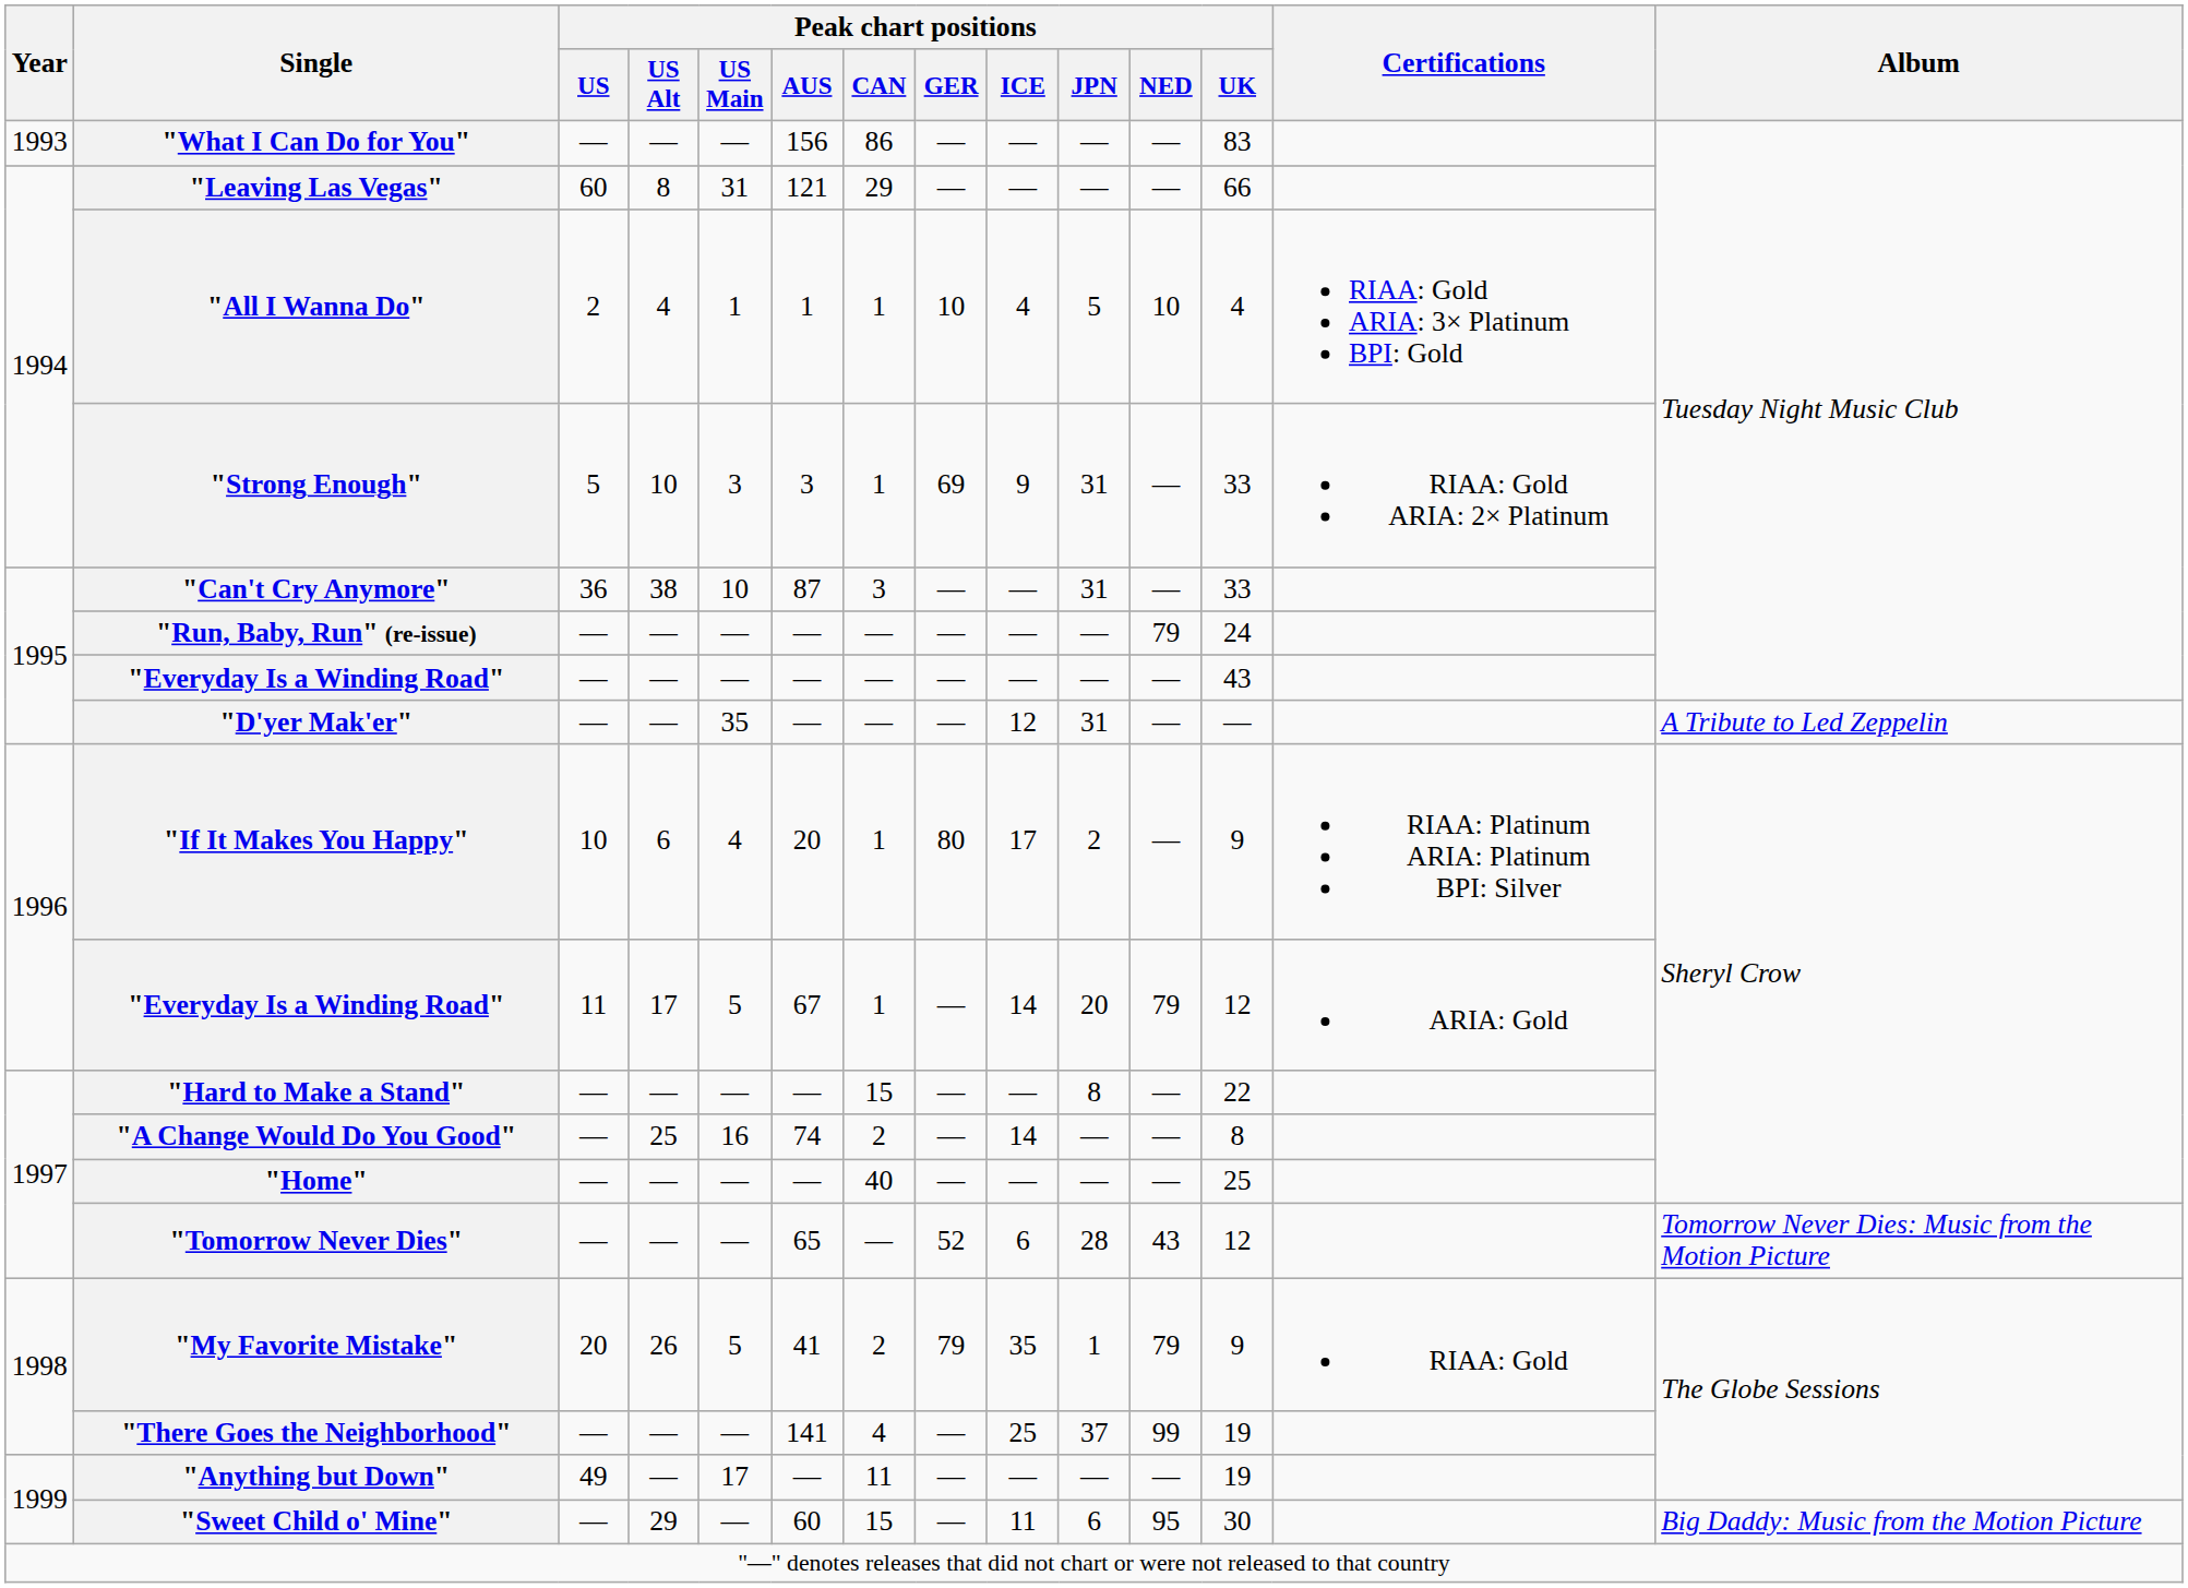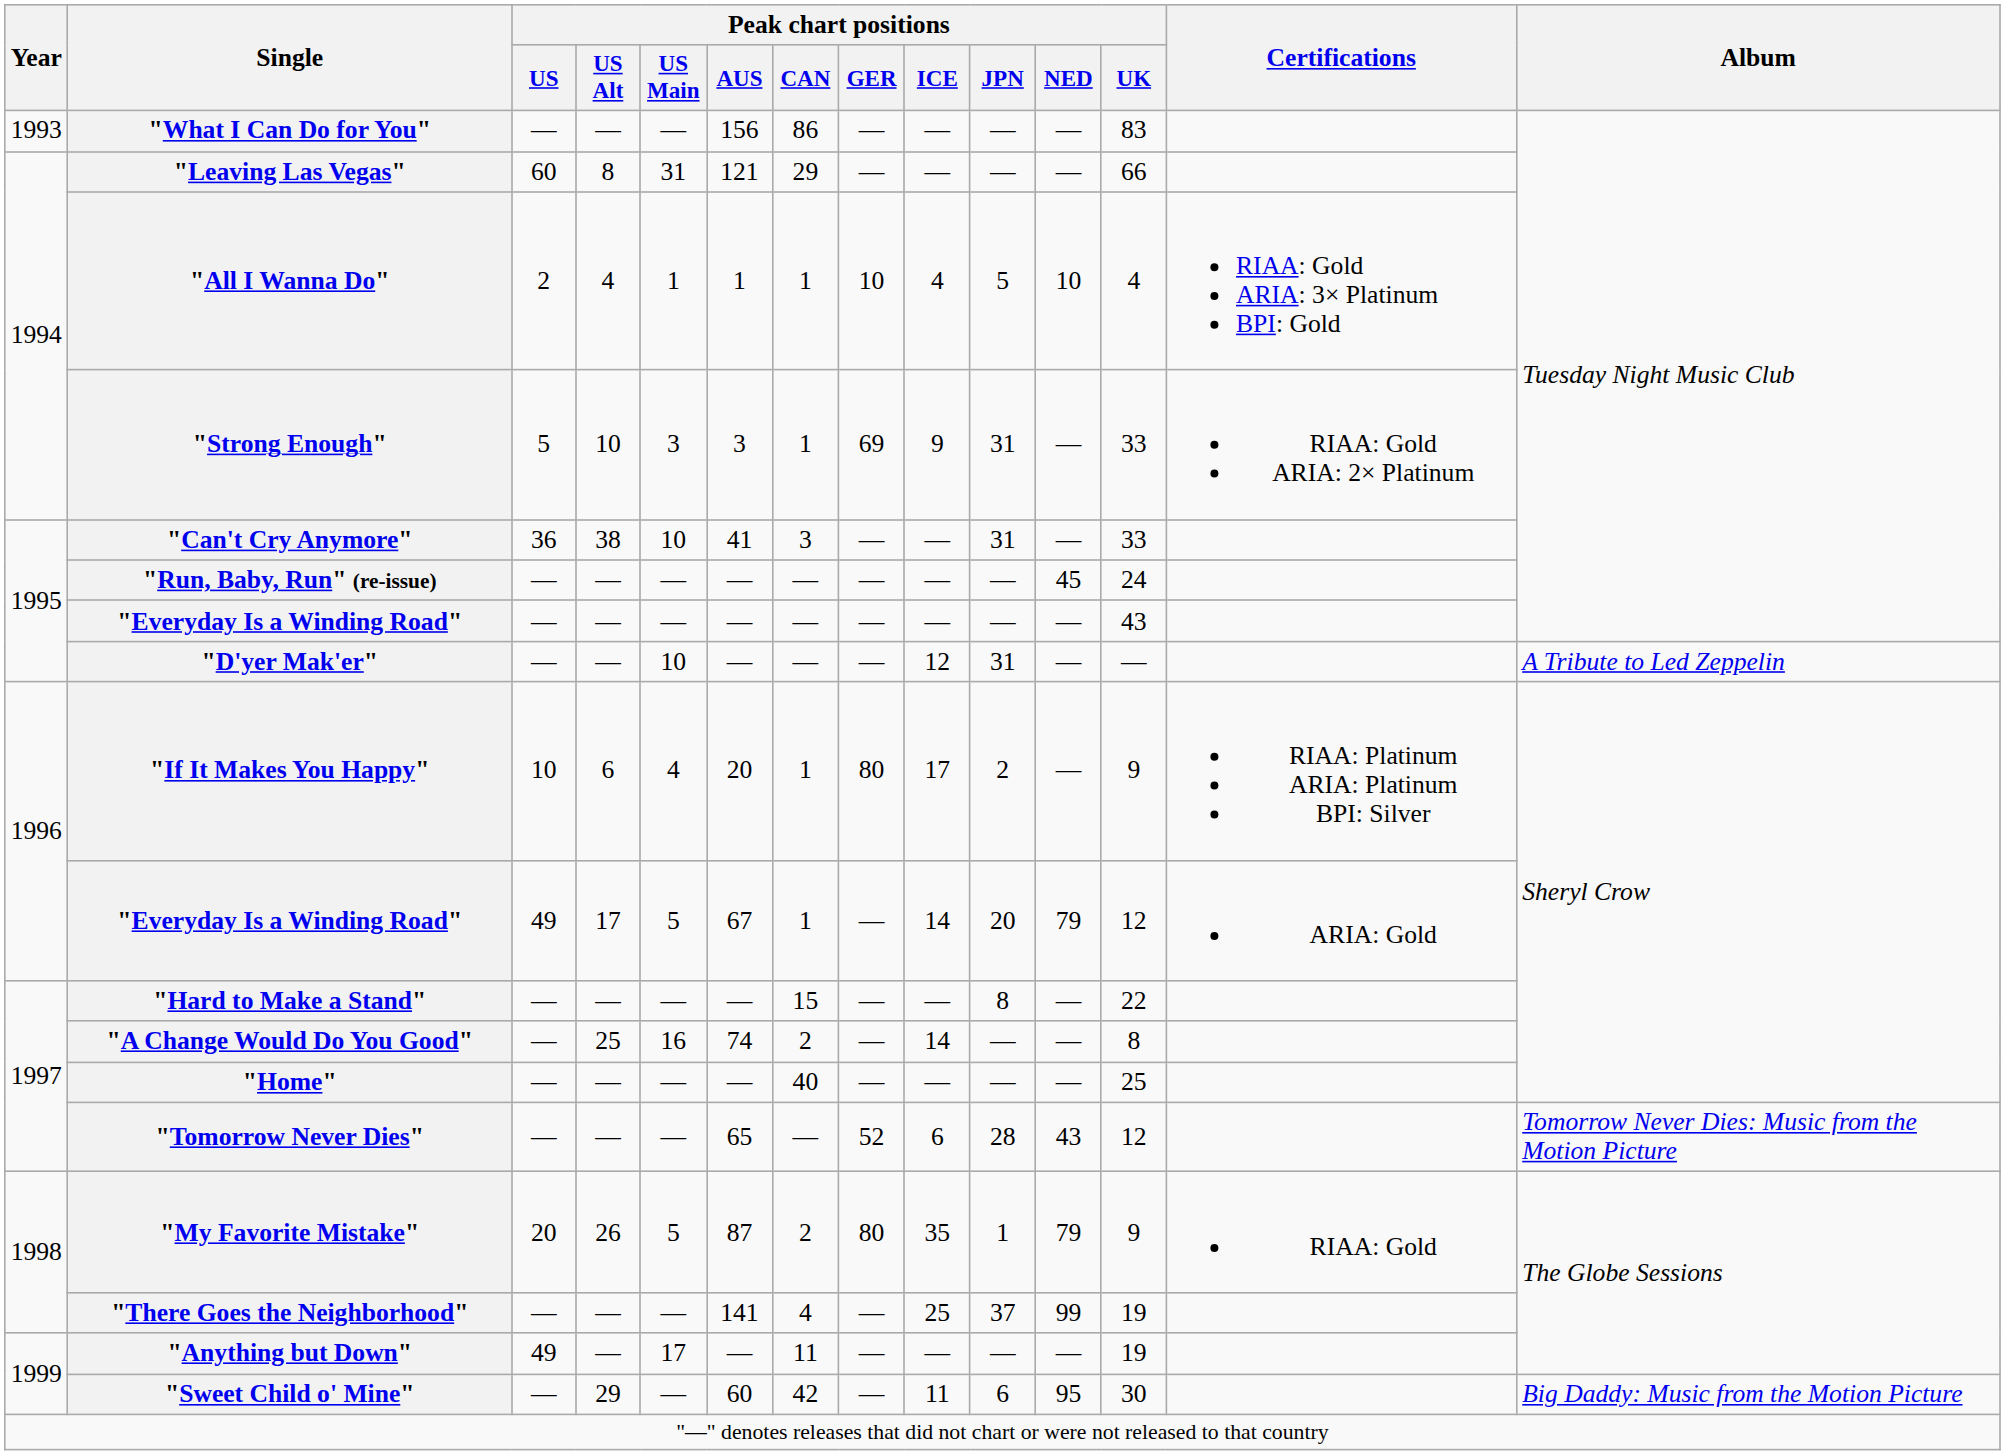"Can't Cry Anymore" | Peak chart positions / AUS: 87 -> 41
"Run, Baby, Run" (re-issue) | Peak chart positions / NED: 79 -> 45
"D'yer Mak'er" | Peak chart positions / US Main: 35 -> 10
"Everyday Is a Winding Road" / 17 | Peak chart positions / US: 11 -> 49
"My Favorite Mistake" | Peak chart positions / AUS: 41 -> 87
"My Favorite Mistake" | Peak chart positions / GER: 79 -> 80
"Sweet Child o' Mine" | Peak chart positions / CAN: 15 -> 42
